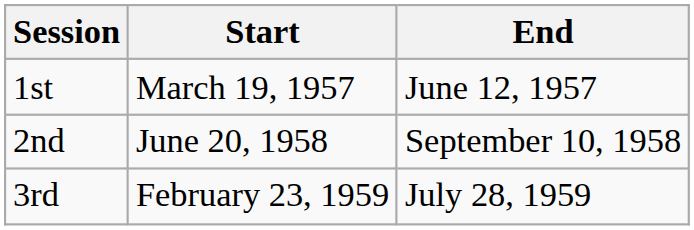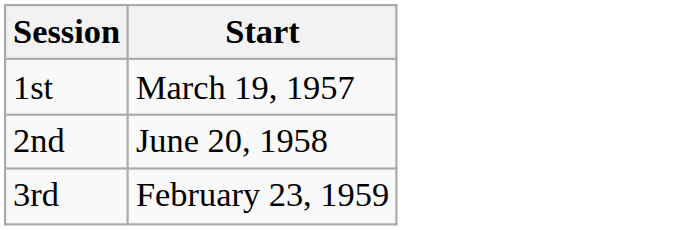- column: End | June 12, 1957 | September 10, 1958 | July 28, 1959
